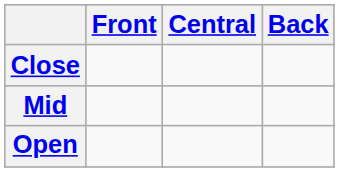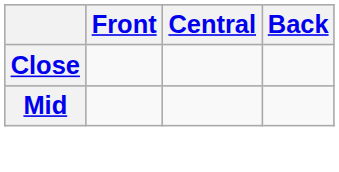- row: Open
